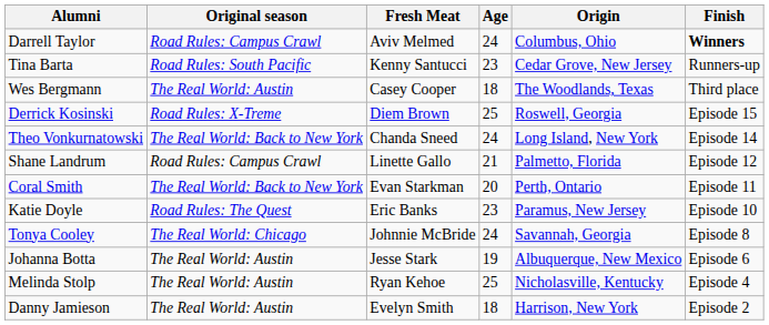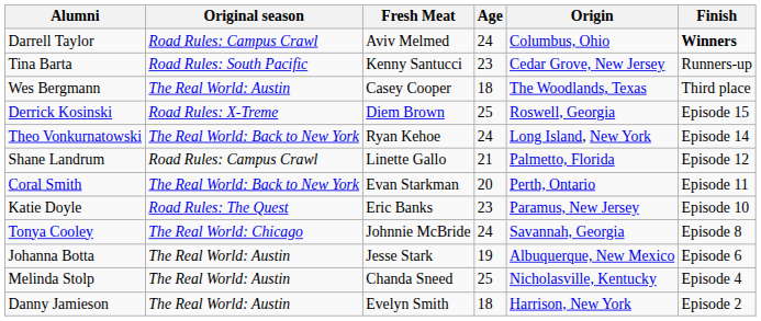Theo Vonkurnatowski | Fresh Meat: Chanda Sneed -> Ryan Kehoe
Melinda Stolp | Fresh Meat: Ryan Kehoe -> Chanda Sneed
